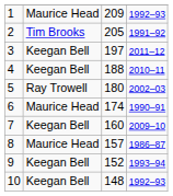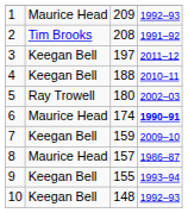2 | column 3: 205 -> 208
6 | column 4: normal -> bold
7 | column 3: 160 -> 159
9 | column 3: 152 -> 155
